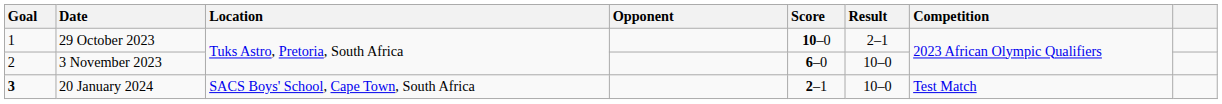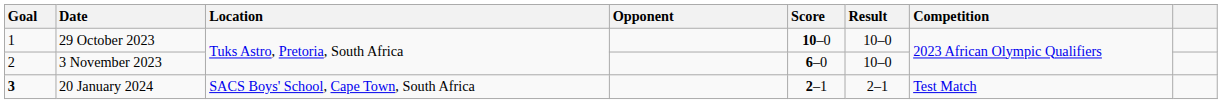29 October 2023 | Result: 2–1 -> 10–0
20 January 2024 | Result: 10–0 -> 2–1
